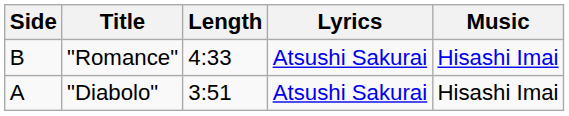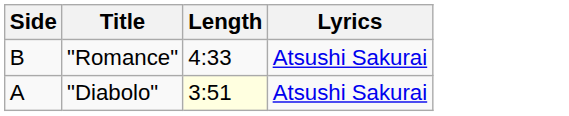- column: Music | Hisashi Imai | Hisashi Imai
"Diabolo" | Length: no background -> lightyellow background
